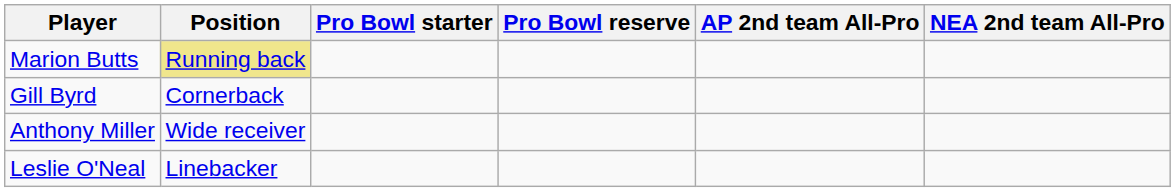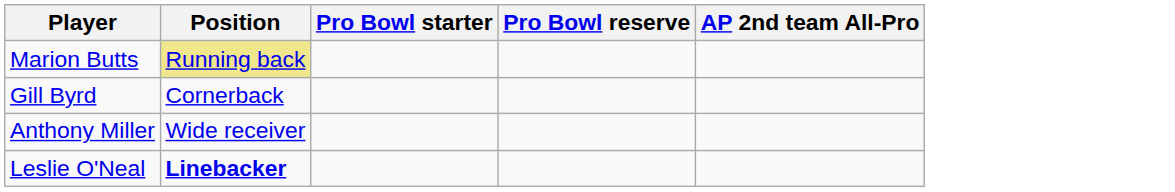- column: NEA 2nd team All-Pro
Leslie O'Neal | Position: normal -> bold
